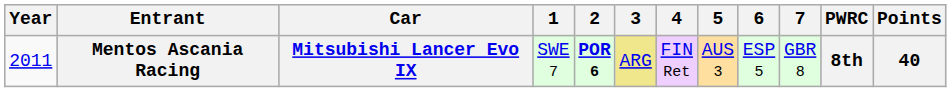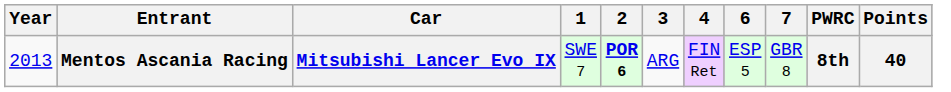- column: 5 | AUS 3
Mentos Ascania Racing | Year: 2011 -> 2013
Mentos Ascania Racing | 3: khaki background -> no background
